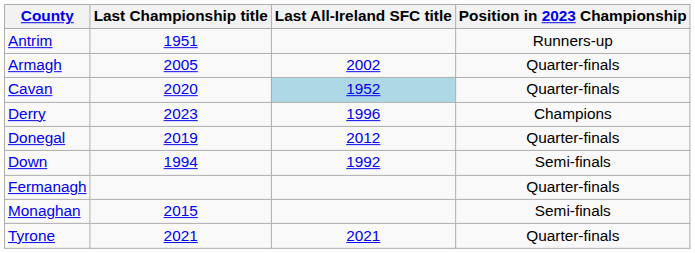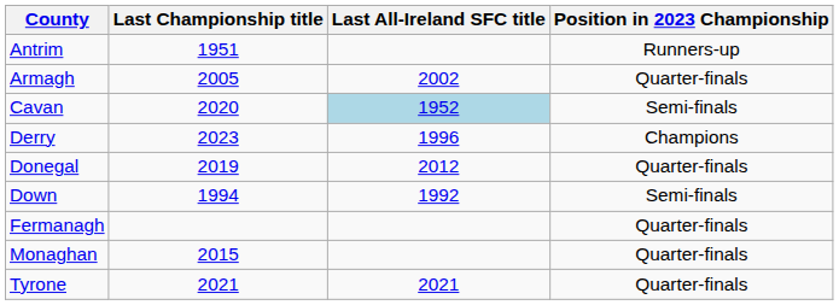Cavan | Position in 2023 Championship: Quarter-finals -> Semi-finals
Monaghan | Position in 2023 Championship: Semi-finals -> Quarter-finals
